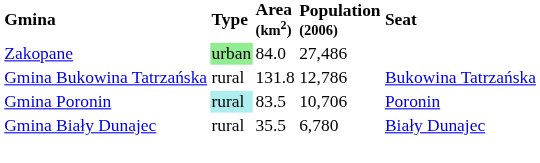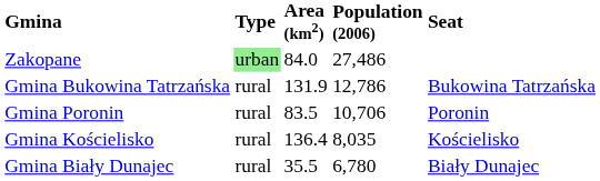Gmina Bukowina Tatrzańska | Area (km2): 131.8 -> 131.9
Gmina Poronin | Type: paleturquoise background -> no background
+ row: Gmina Kościelisko | rural | 136.4 | 8,035 | Kościelisko
